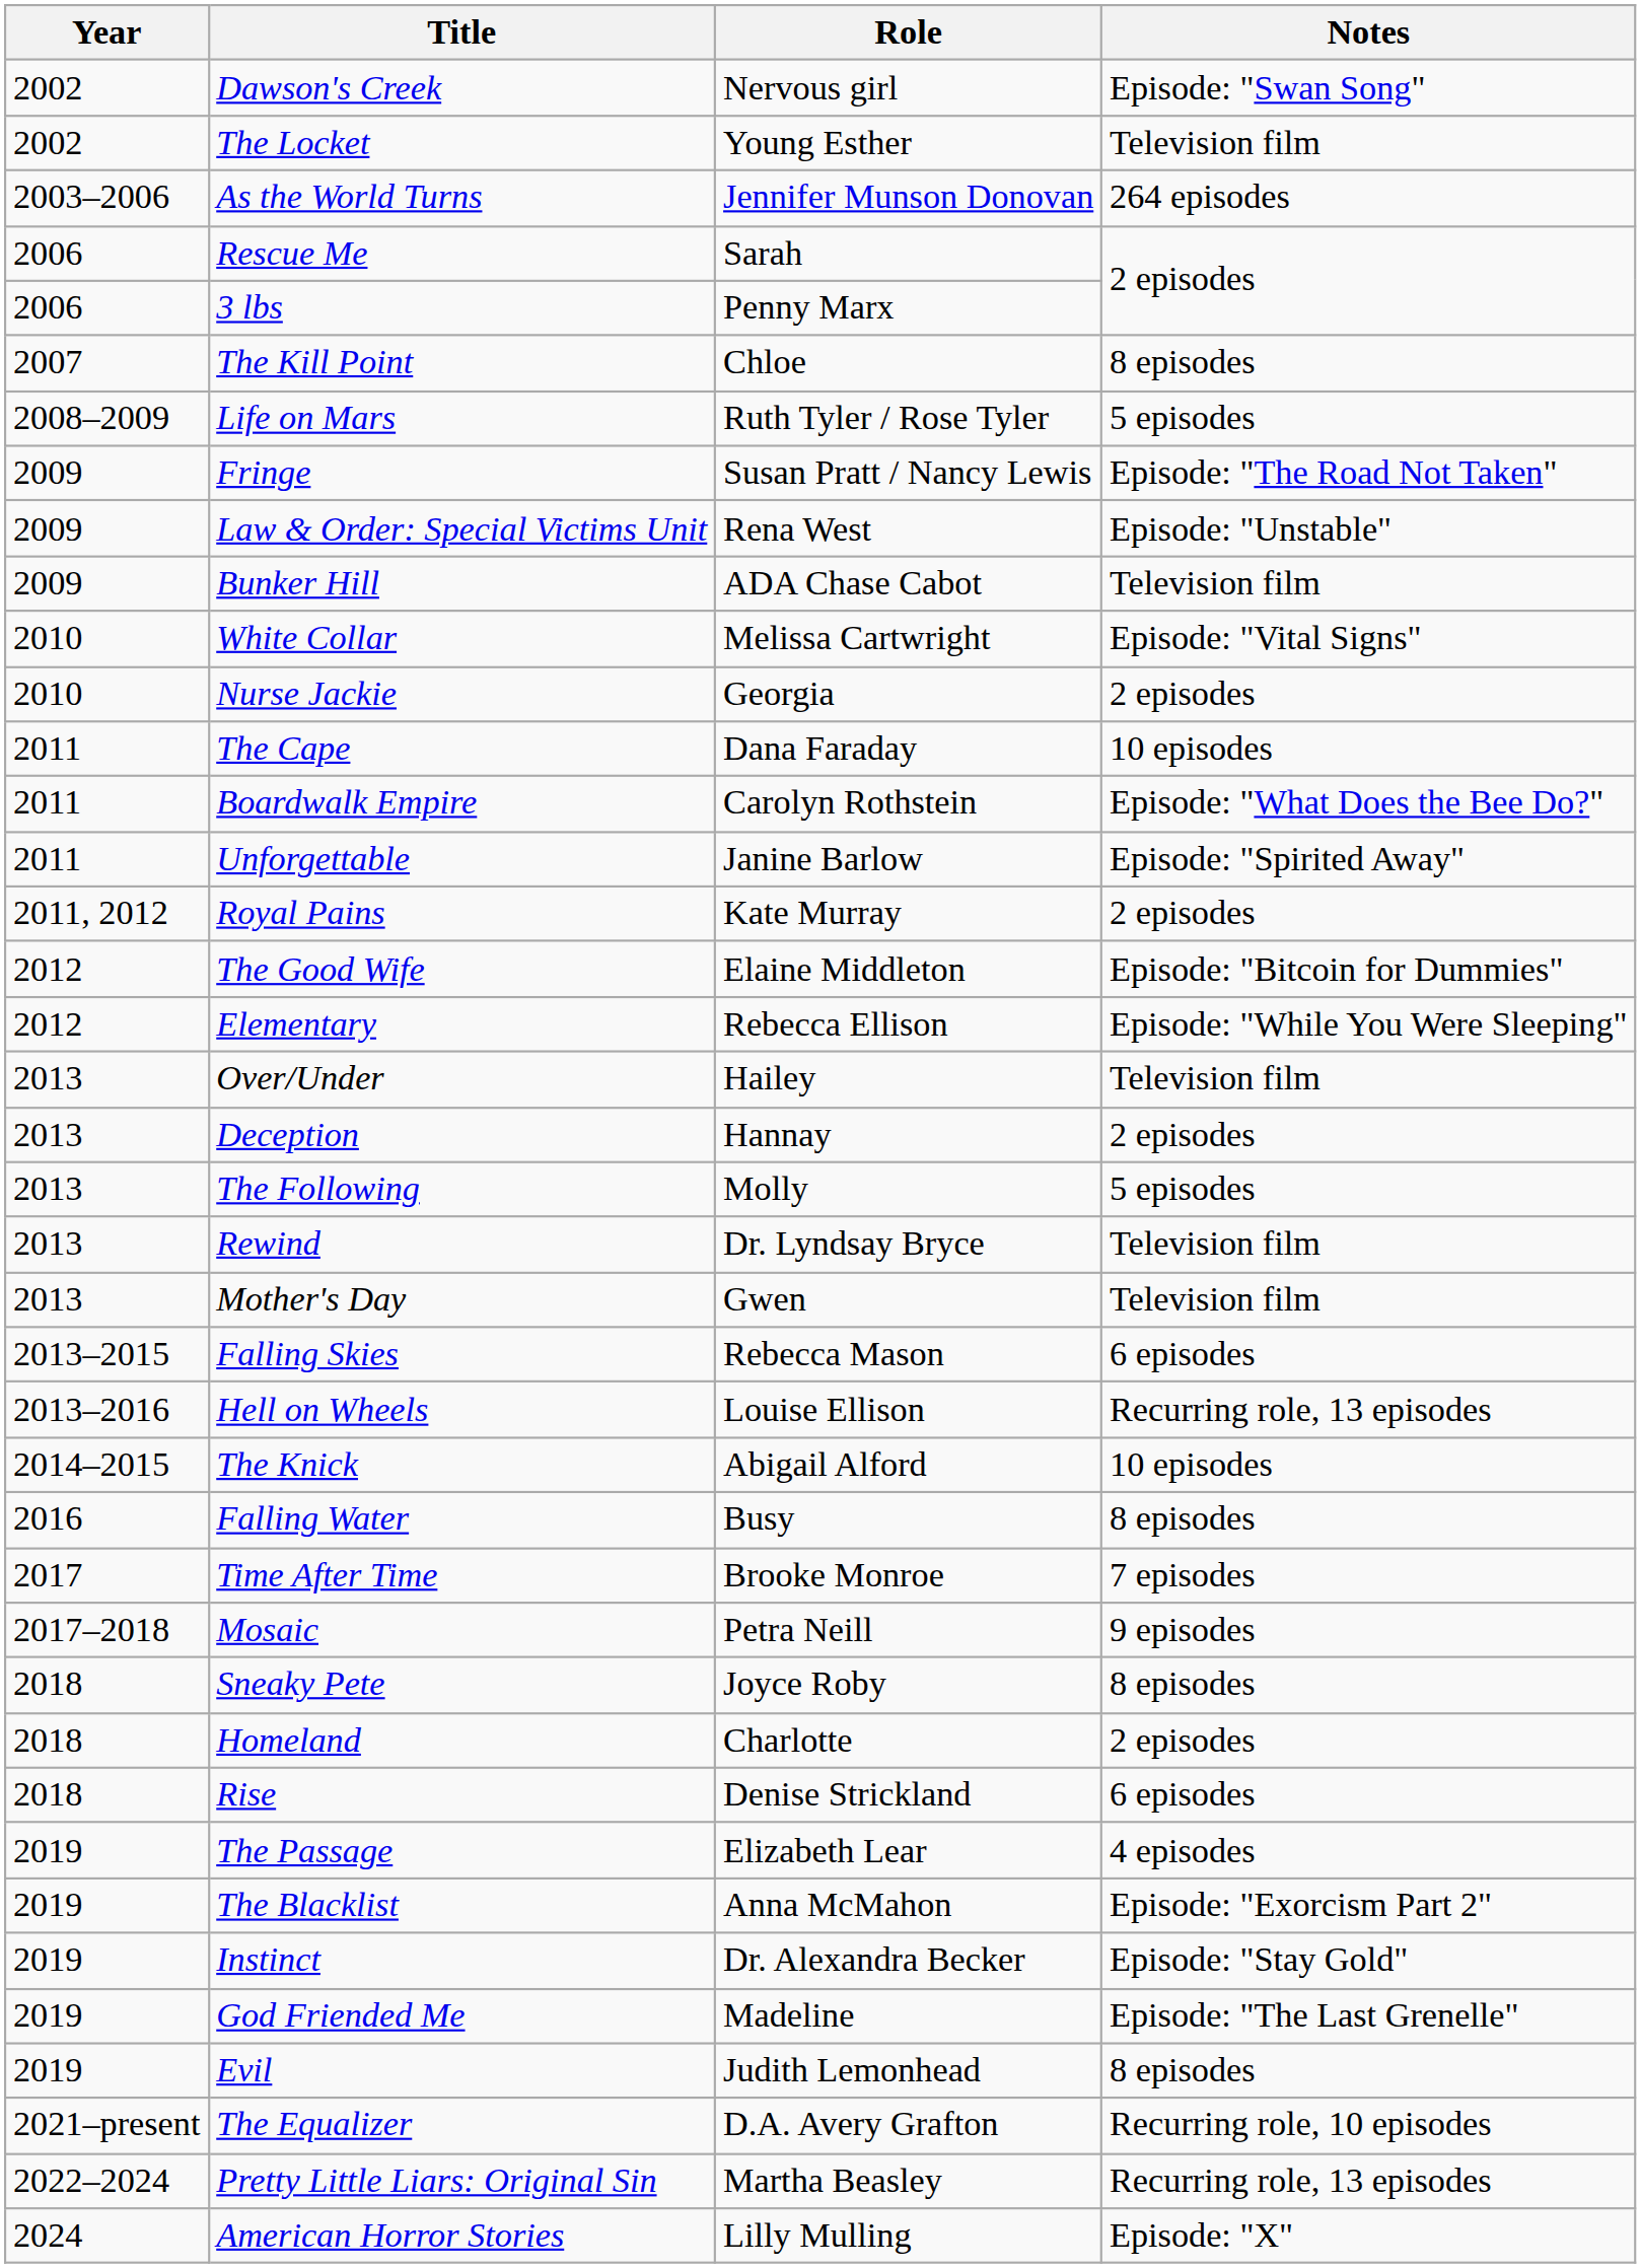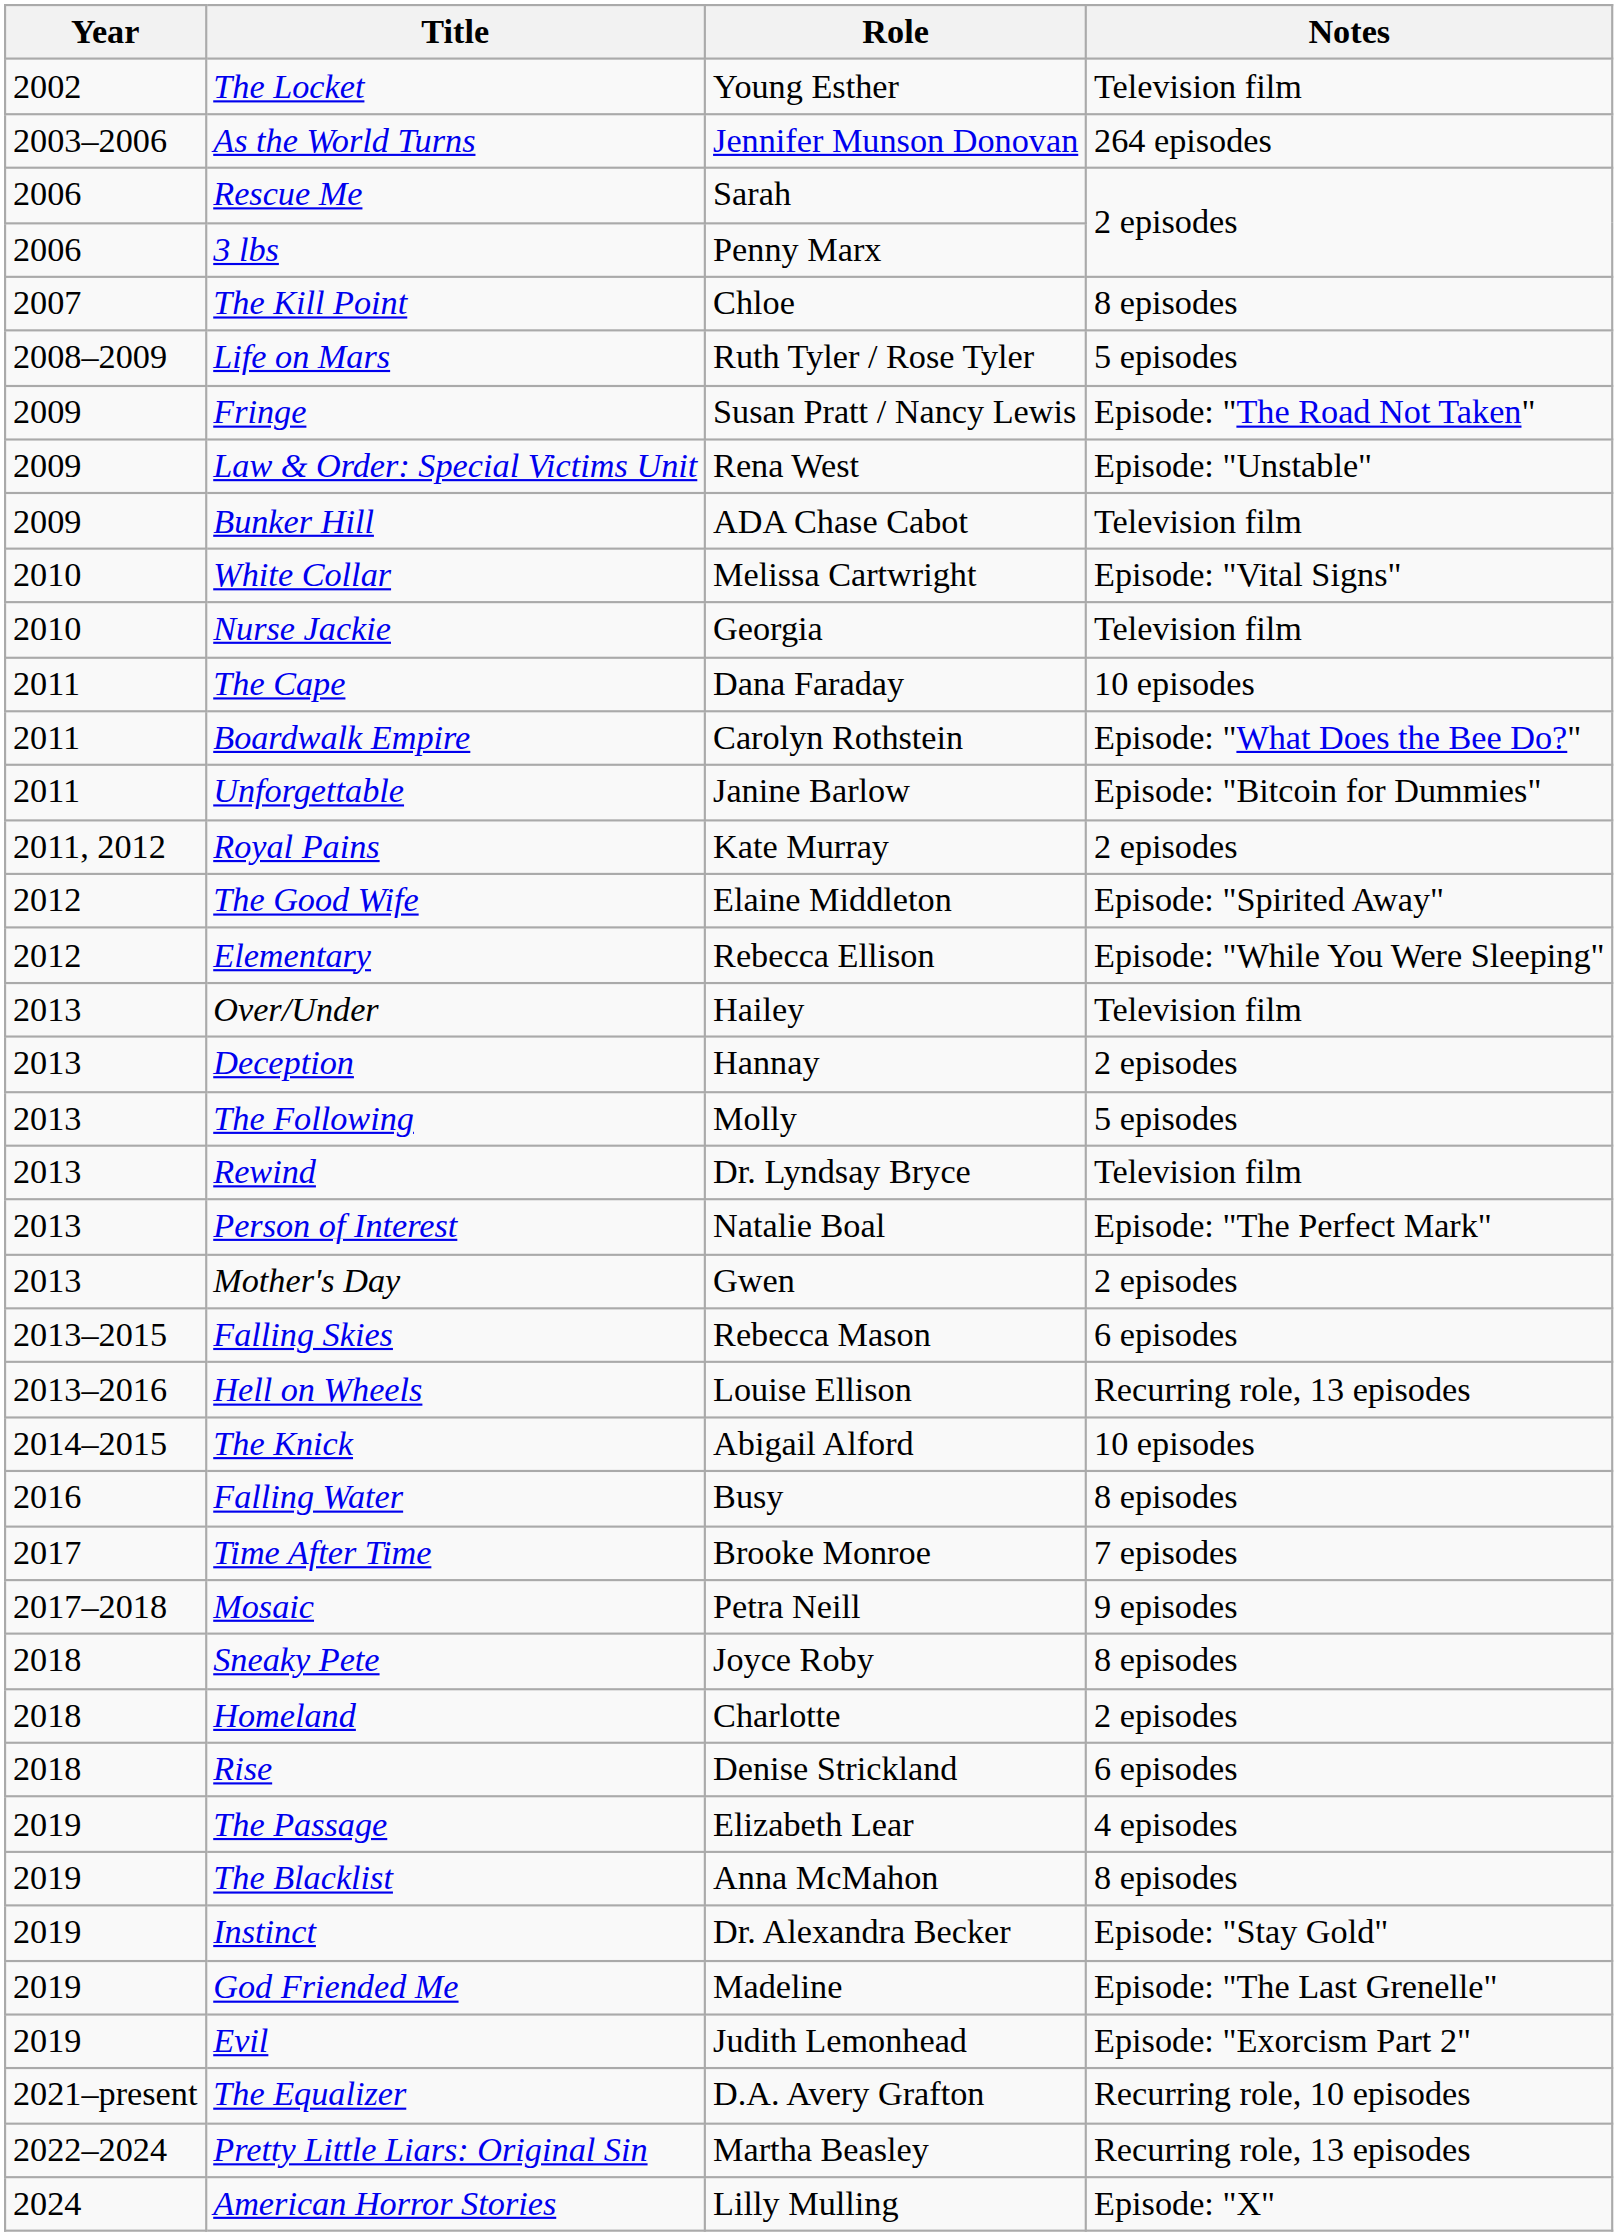- row: 2002 | Dawson's Creek | Nervous girl | Episode: "Swan Song"
Nurse Jackie | Notes: 2 episodes -> Television film
Unforgettable | Notes: Episode: "Spirited Away" -> Episode: "Bitcoin for Dummies"
The Good Wife | Notes: Episode: "Bitcoin for Dummies" -> Episode: "Spirited Away"
+ row: 2013 | Person of Interest | Natalie Boal | Episode: "The Perfect Mark"
Mother's Day | Notes: Television film -> 2 episodes
The Blacklist | Notes: Episode: "Exorcism Part 2" -> 8 episodes
Evil | Notes: 8 episodes -> Episode: "Exorcism Part 2"
